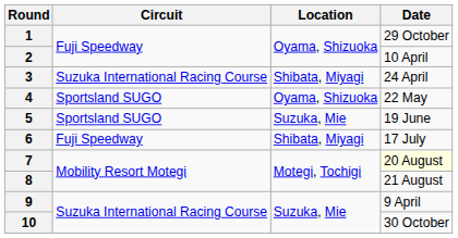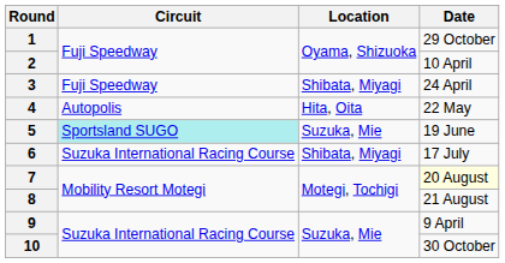3 | Circuit: Suzuka International Racing Course -> Fuji Speedway
4 | Circuit: Sportsland SUGO -> Autopolis
4 | Location: Oyama, Shizuoka -> Hita, Oita
5 | Circuit: no background -> paleturquoise background
6 | Circuit: Fuji Speedway -> Suzuka International Racing Course
